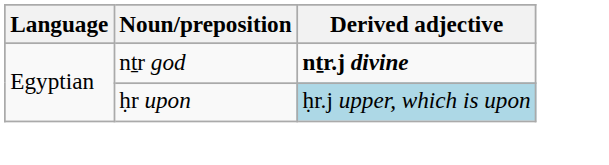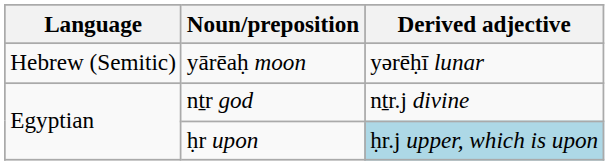+ row: Hebrew (Semitic) | yārēaḥ moon | yərēḥī lunar
nṯr god | Derived adjective: bold -> normal
